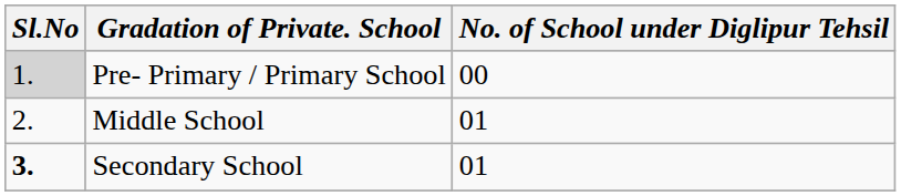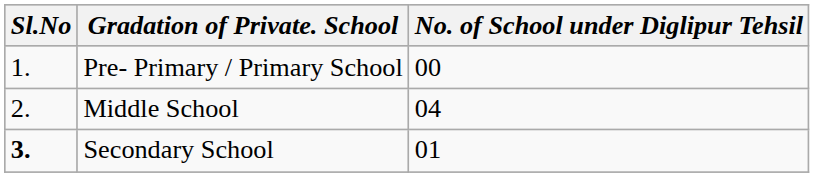Pre- Primary / Primary School | Sl.No: lightgrey background -> no background
Middle School | No. of School under Diglipur Tehsil: 01 -> 04
